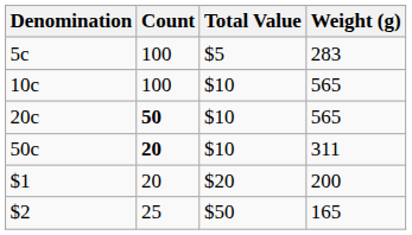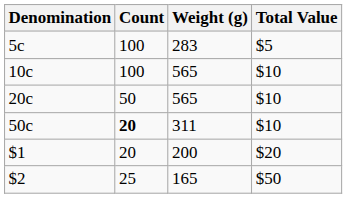columns swapped: Total Value <-> Weight (g)
20c | Count: bold -> normal
